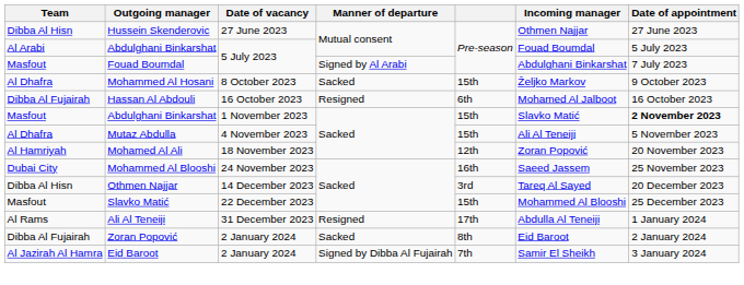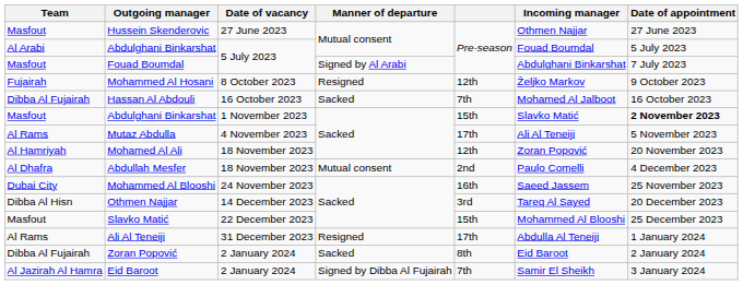Hussein Skenderovic | Team: Dibba Al Hisn -> Masfout
Mohammed Al Hosani | Team: Al Dhafra -> Fujairah
Mohammed Al Hosani | Manner of departure: Sacked -> Resigned
Mohammed Al Hosani | column 5: 15th -> 12th
Hassan Al Abdouli | Manner of departure: Resigned -> Sacked
Hassan Al Abdouli | column 5: 6th -> 7th
Mutaz Abdulla | Team: Al Dhafra -> Al Rams
Mutaz Abdulla | column 5: 15th -> 17th
+ row: Al Dhafra | Abdullah Mesfer | 18 November 2023 | Mutual consent | 2nd | Paulo Comelli | 4 December 2023
